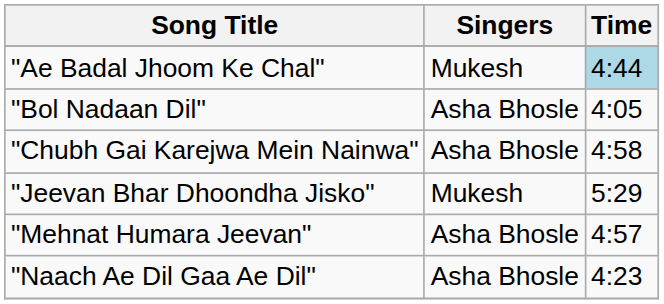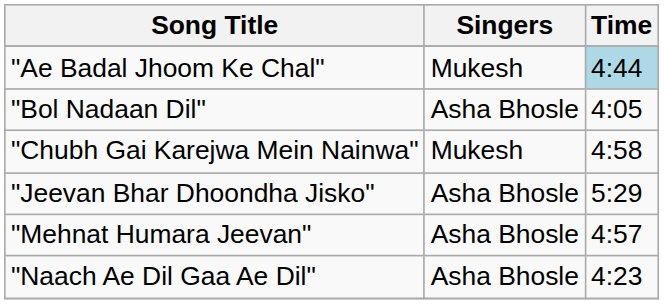"Chubh Gai Karejwa Mein Nainwa" | Singers: Asha Bhosle -> Mukesh
"Jeevan Bhar Dhoondha Jisko" | Singers: Mukesh -> Asha Bhosle
